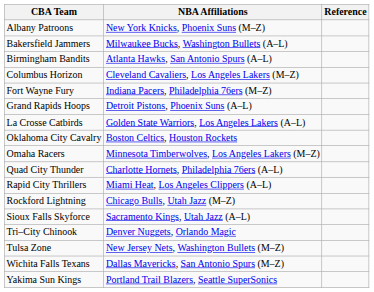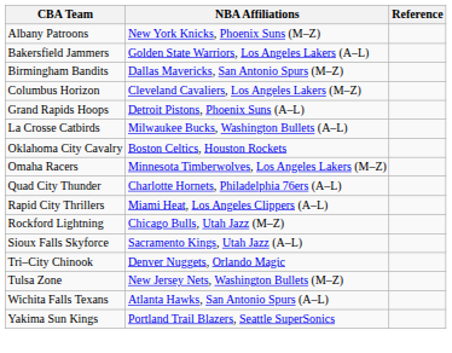Bakersfield Jammers | NBA Affiliations: Milwaukee Bucks, Washington Bullets (A–L) -> Golden State Warriors, Los Angeles Lakers (A–L)
Birmingham Bandits | NBA Affiliations: Atlanta Hawks, San Antonio Spurs (A–L) -> Dallas Mavericks, San Antonio Spurs (M–Z)
- row: Fort Wayne Fury | Indiana Pacers, Philadelphia 76ers (M–Z)
La Crosse Catbirds | NBA Affiliations: Golden State Warriors, Los Angeles Lakers (A–L) -> Milwaukee Bucks, Washington Bullets (A–L)
Wichita Falls Texans | NBA Affiliations: Dallas Mavericks, San Antonio Spurs (M–Z) -> Atlanta Hawks, San Antonio Spurs (A–L)
